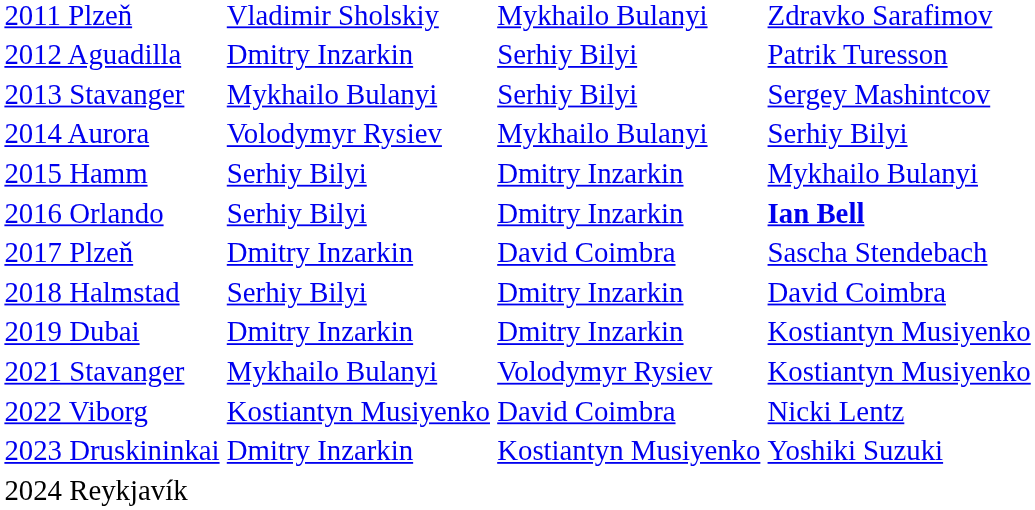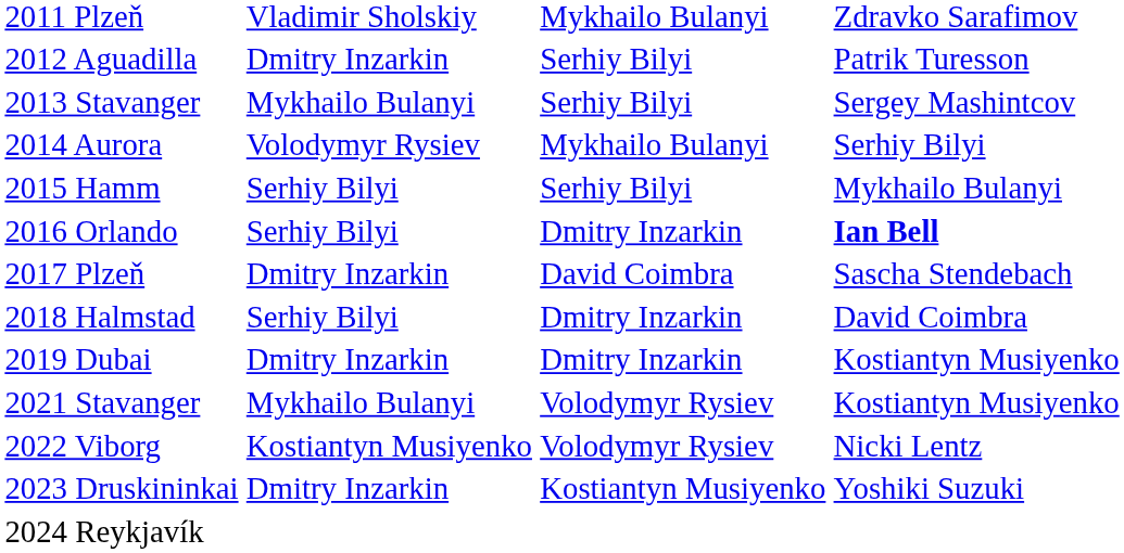2015 Hamm | column 3: Dmitry Inzarkin -> Serhiy Bilyi
2022 Viborg | column 3: David Coimbra -> Volodymyr Rysiev
